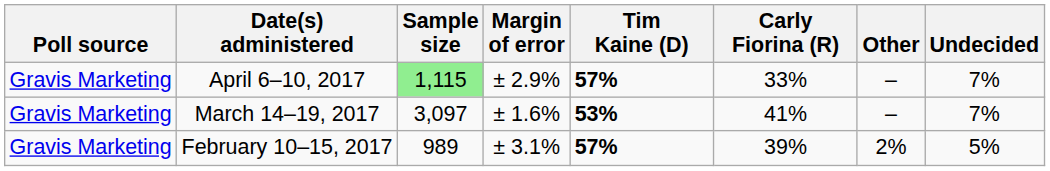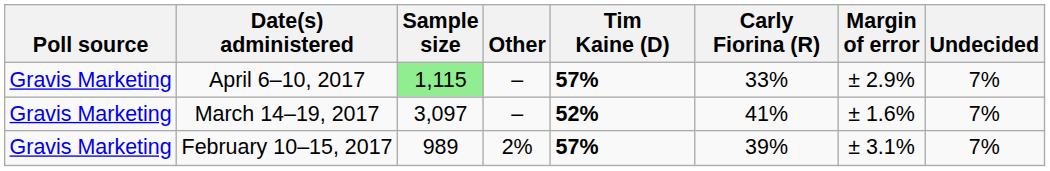columns swapped: Margin of error <-> Other
March 14–19, 2017 | Tim Kaine (D): 53% -> 52%
February 10–15, 2017 | Undecided: 5% -> 7%
